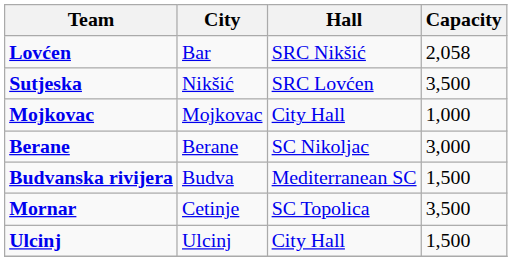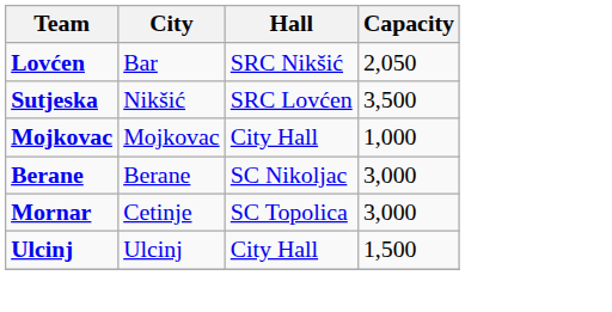Lovćen | Capacity: 2,058 -> 2,050
- row: Budvanska rivijera | Budva | Mediterranean SC | 1,500
Mornar | Capacity: 3,500 -> 3,000
